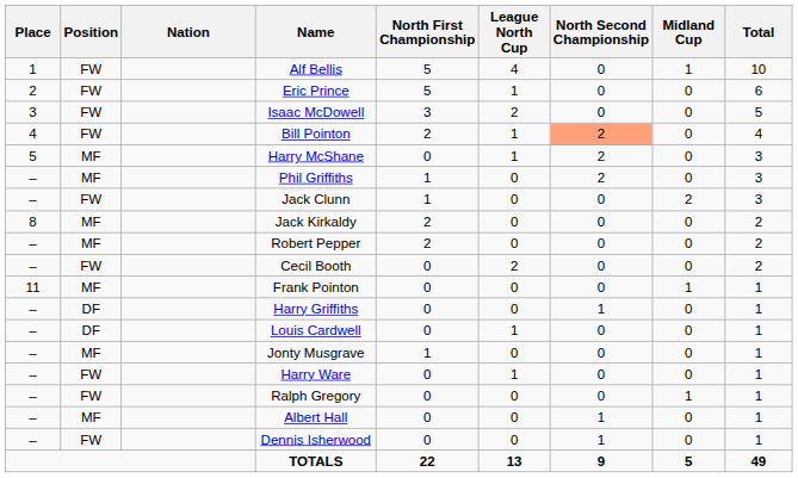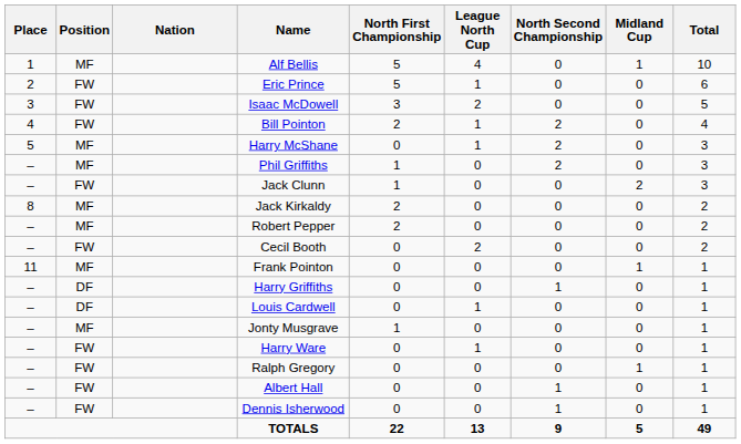Alf Bellis | Position: FW -> MF
Bill Pointon | North Second Championship: lightsalmon background -> no background
Albert Hall | Position: MF -> FW
